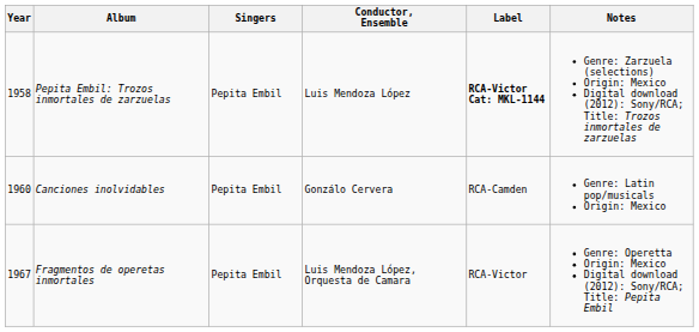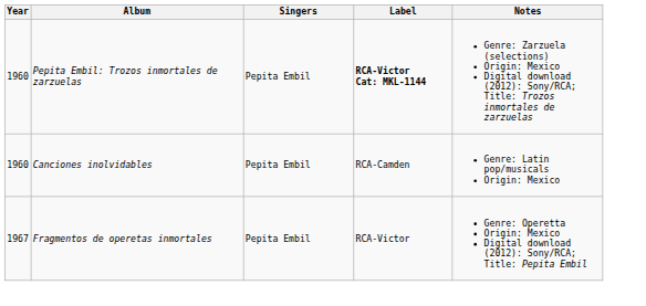- column: Conductor, Ensemble | Luis Mendoza López | Gonzálo Cervera | Luis Mendoza López, Orquesta de Camara
Pepita Embil: Trozos inmortales de zarzuelas | Year: 1958 -> 1960
